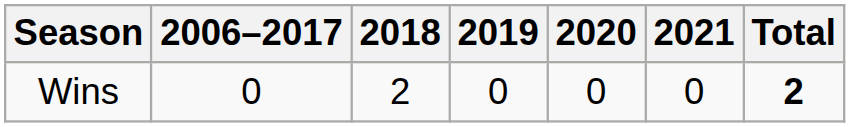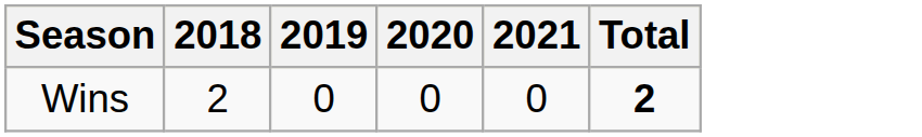- column: 2006–2017 | 0
